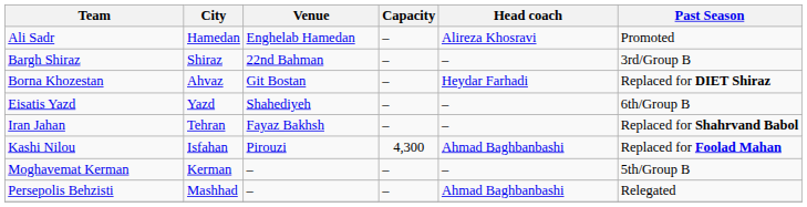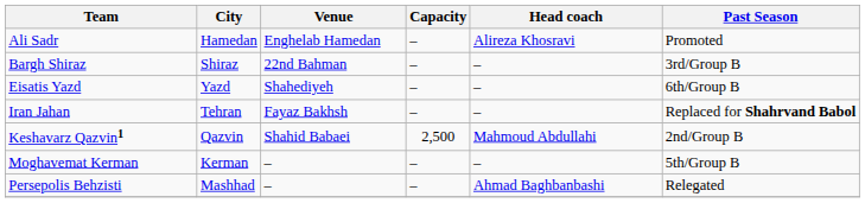- row: Borna Khozestan | Ahvaz | Git Bostan | – | Heydar Farhadi | Replaced for DIET Shiraz
- row: Kashi Nilou | Isfahan | Pirouzi | 4,300 | Ahmad Baghbanbashi | Replaced for Foolad Mahan
+ row: Keshavarz Qazvin1 | Qazvin | Shahid Babaei | 2,500 | Mahmoud Abdullahi | 2nd/Group B
